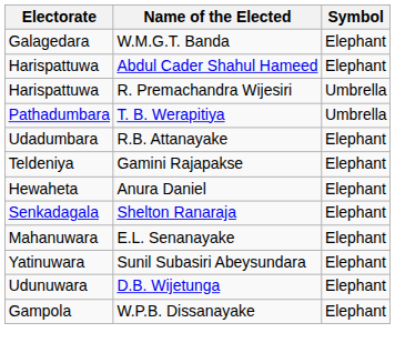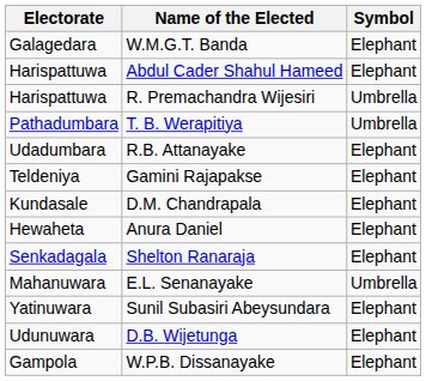+ row: Kundasale | D.M. Chandrapala | Elephant
E.L. Senanayake | Symbol: Elephant -> Umbrella
